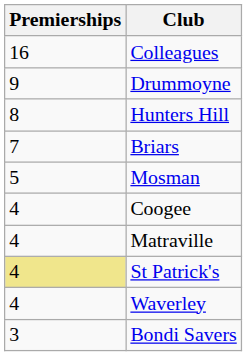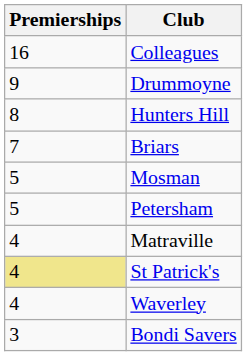+ row: 5 | Petersham
- row: 4 | Coogee
